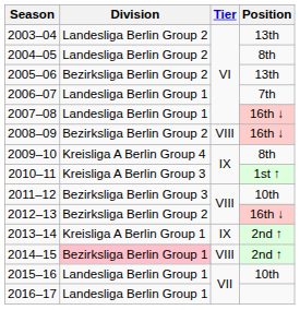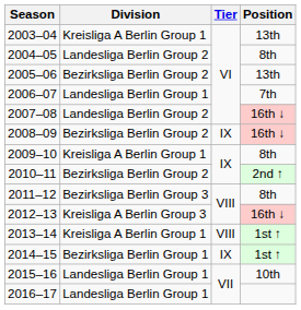2003–04 | Division: Landesliga Berlin Group 2 -> Kreisliga A Berlin Group 1
2007–08 | Division: Landesliga Berlin Group 1 -> Landesliga Berlin Group 2
2008–09 | Tier: VIII -> IX
2009–10 | Division: Kreisliga A Berlin Group 4 -> Kreisliga A Berlin Group 1
2010–11 | Division: Kreisliga A Berlin Group 3 -> Bezirksliga Berlin Group 2
2010–11 | Position: 1st ↑ -> 2nd ↑
2011–12 | Position: 10th -> 8th
2012–13 | Division: Bezirksliga Berlin Group 2 -> Kreisliga A Berlin Group 3
2013–14 | Tier: IX -> VIII
2013–14 | Position: 2nd ↑ -> 1st ↑
2014–15 | Division: pink background -> no background
2014–15 | Tier: VIII -> IX
2014–15 | Position: 2nd ↑ -> 1st ↑
